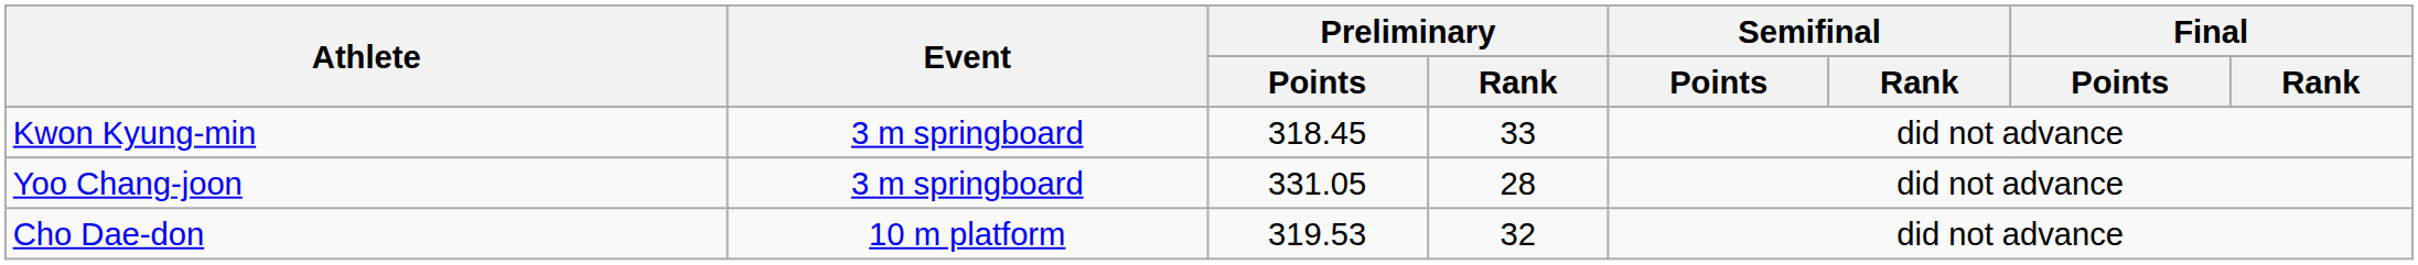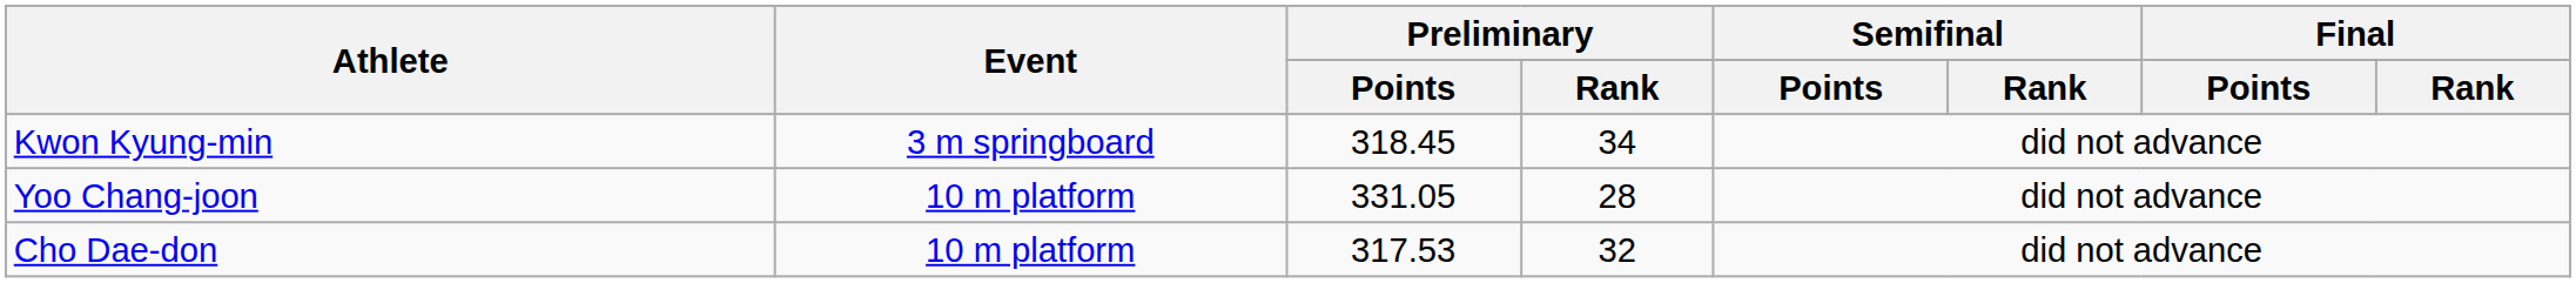Kwon Kyung-min | Preliminary / Rank: 33 -> 34
Yoo Chang-joon | Event: 3 m springboard -> 10 m platform
Cho Dae-don | Preliminary / Points: 319.53 -> 317.53
